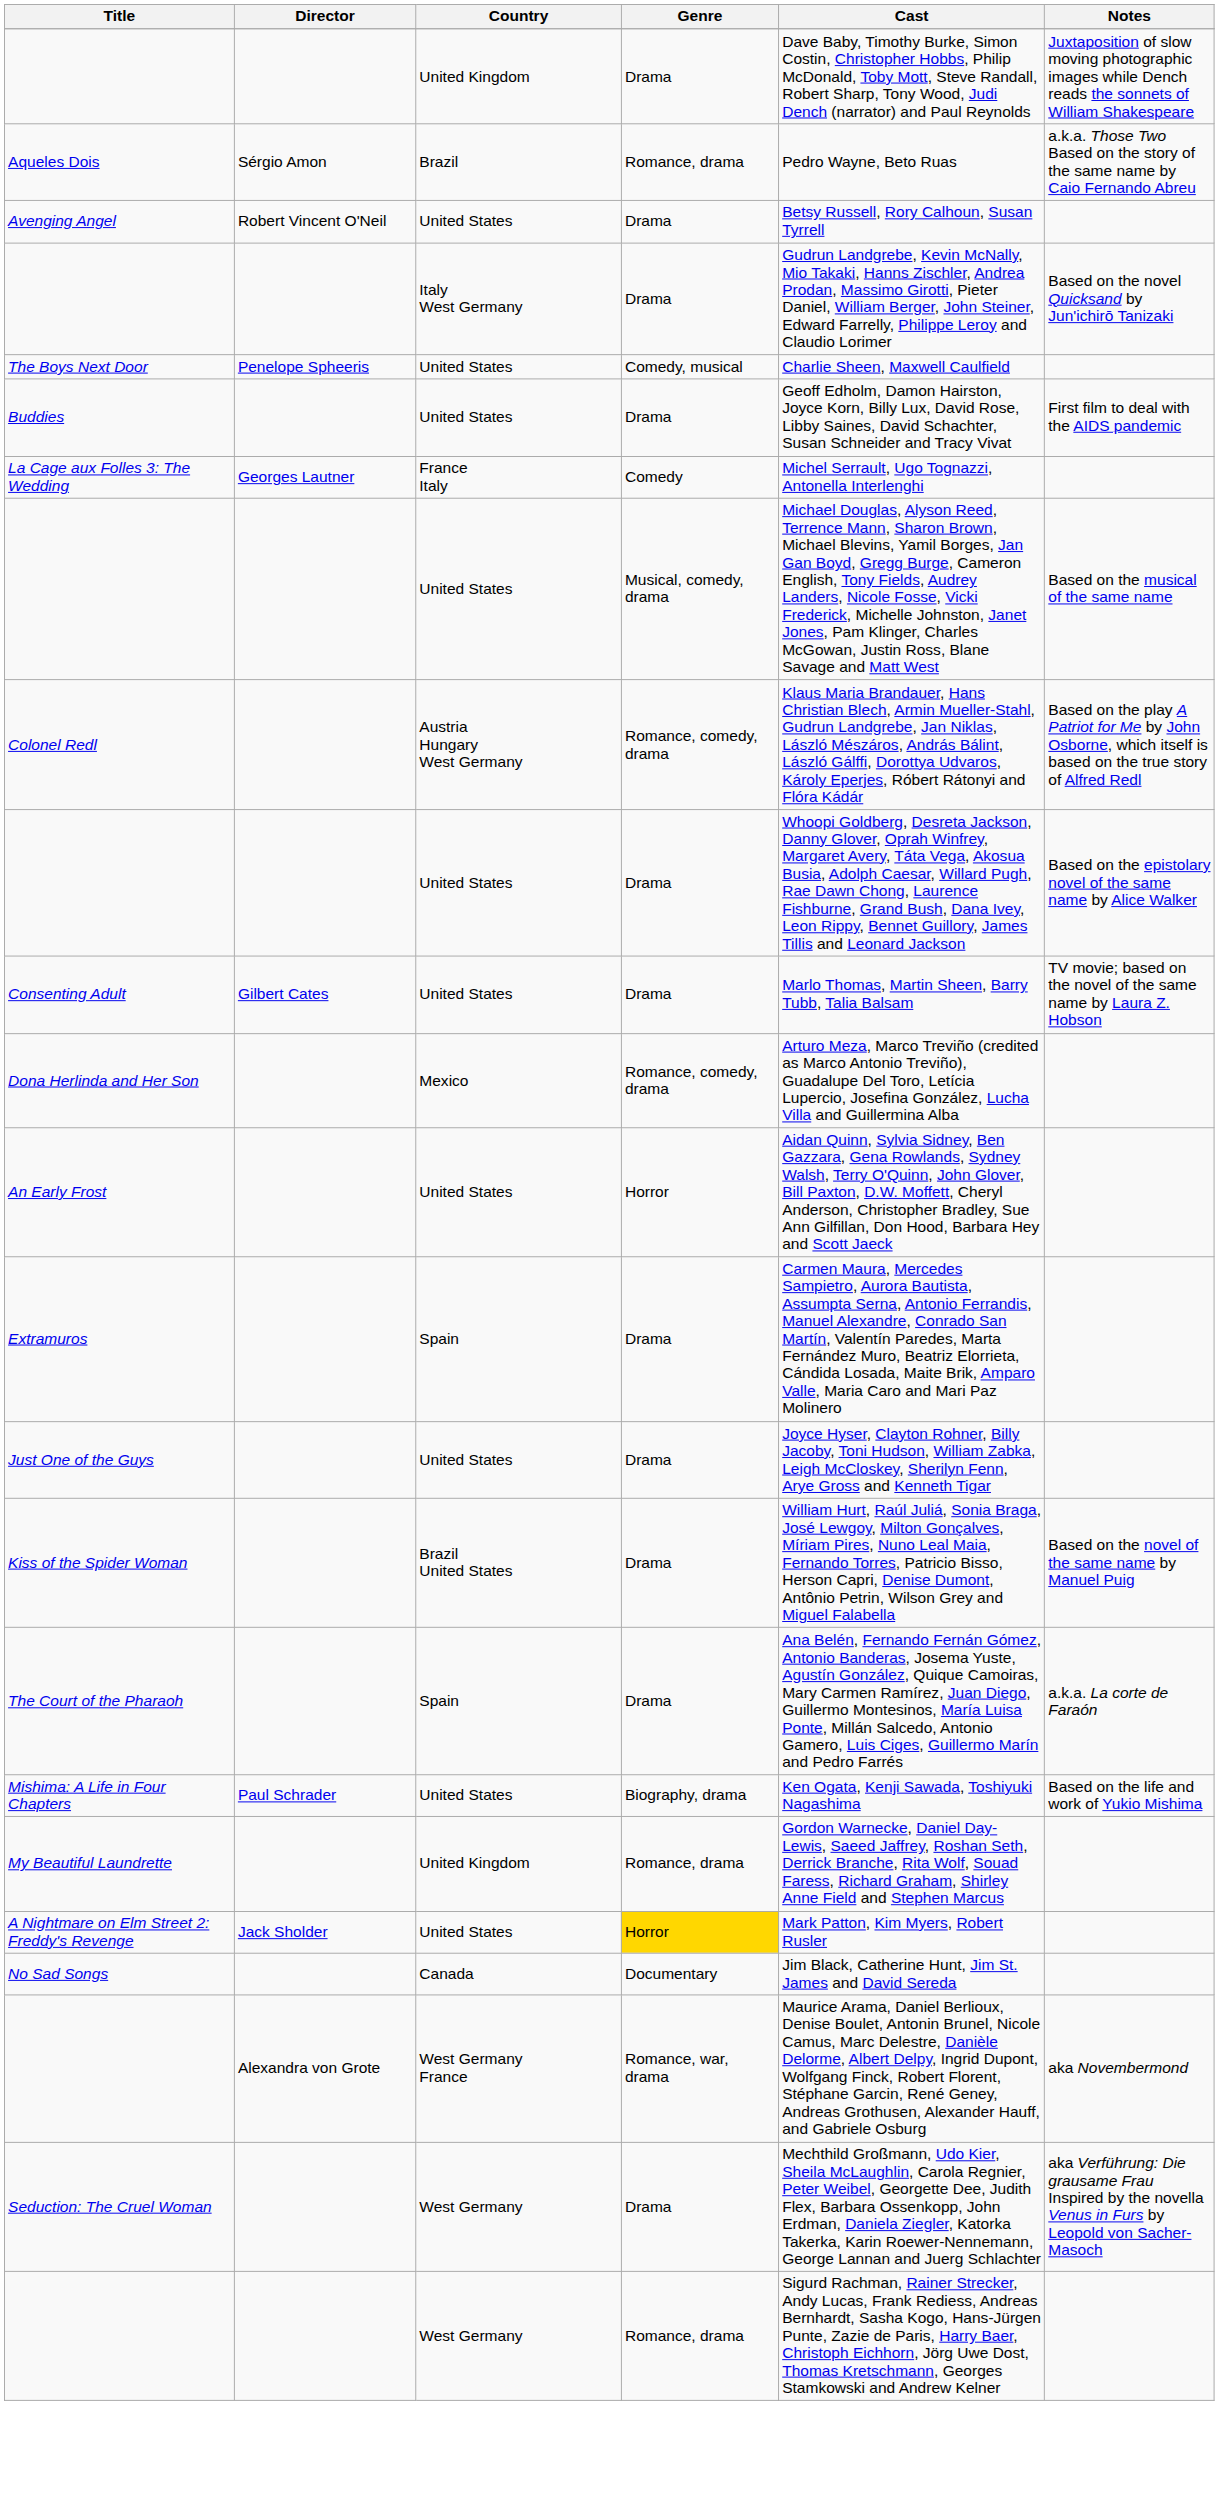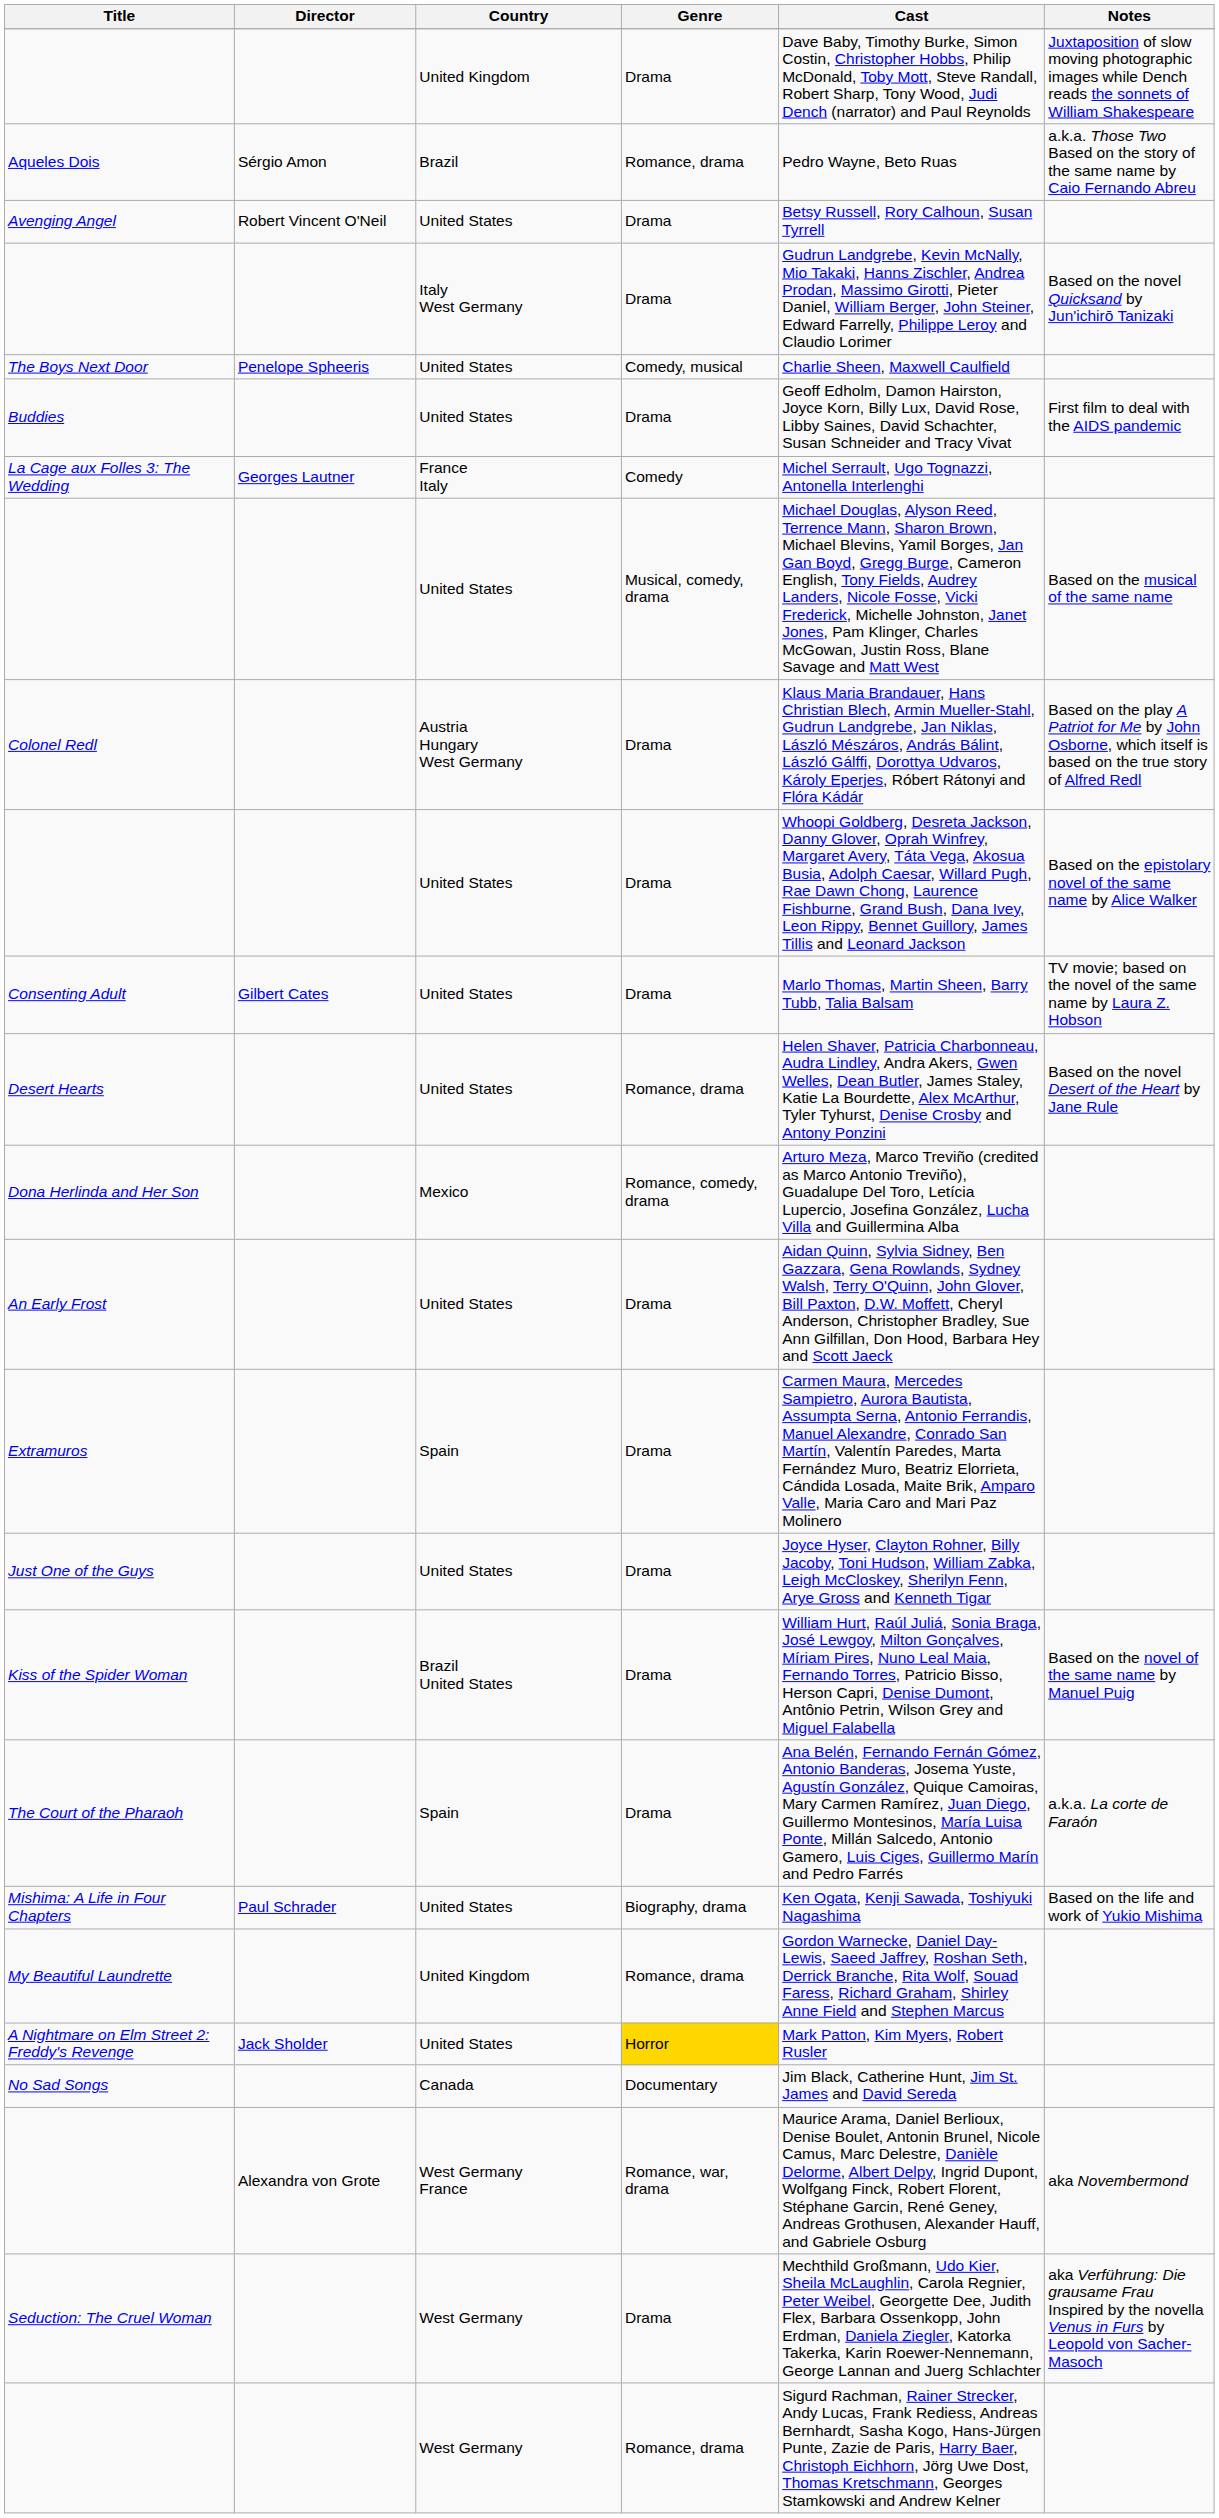Colonel Redl | Genre: Romance, comedy, drama -> Drama
+ row: Desert Hearts | United States | Romance, drama | Helen Shaver, Patricia Charbonneau, Audra Lindley, Andra Akers, Gwen Welles, Dean Butler, James Staley, Katie La Bourdette, Alex McArthur, Tyler Tyhurst, Denise Crosby and Antony Ponzini | Based on the novel Desert of the Heart by Jane Rule
An Early Frost | Genre: Horror -> Drama
